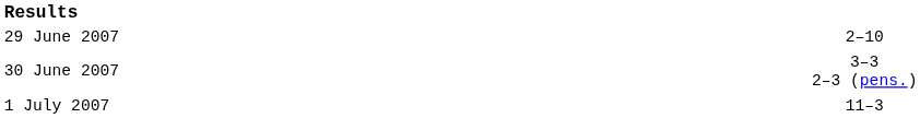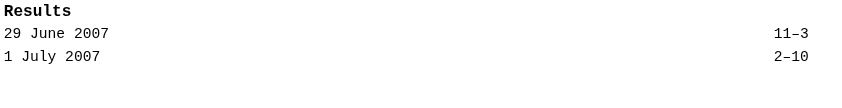29 June 2007 | column 3: 2–10 -> 11–3
- row: 30 June 2007 | 3–3 2–3 (pens.)
1 July 2007 | column 3: 11–3 -> 2–10
